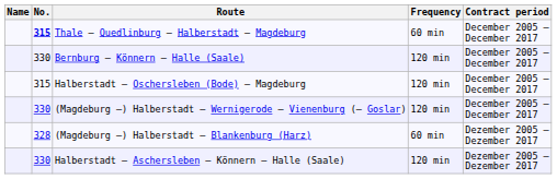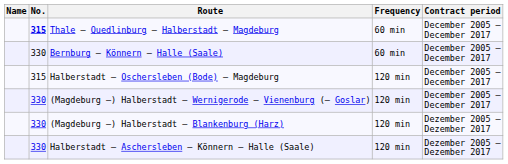Bernburg – Könnern – Halle (Saale) | Frequency: 120 min -> 60 min
(Magdeburg –) Halberstadt – Blankenburg (Harz) | No.: 328 -> 330
(Magdeburg –) Halberstadt – Blankenburg (Harz) | Frequency: 60 min -> 120 min
